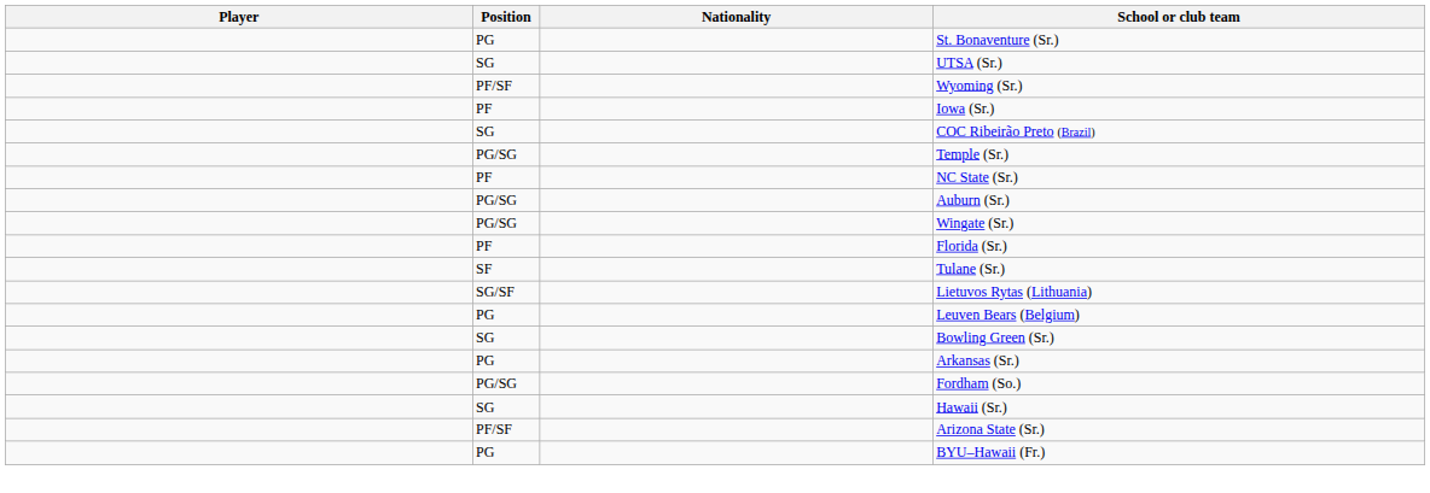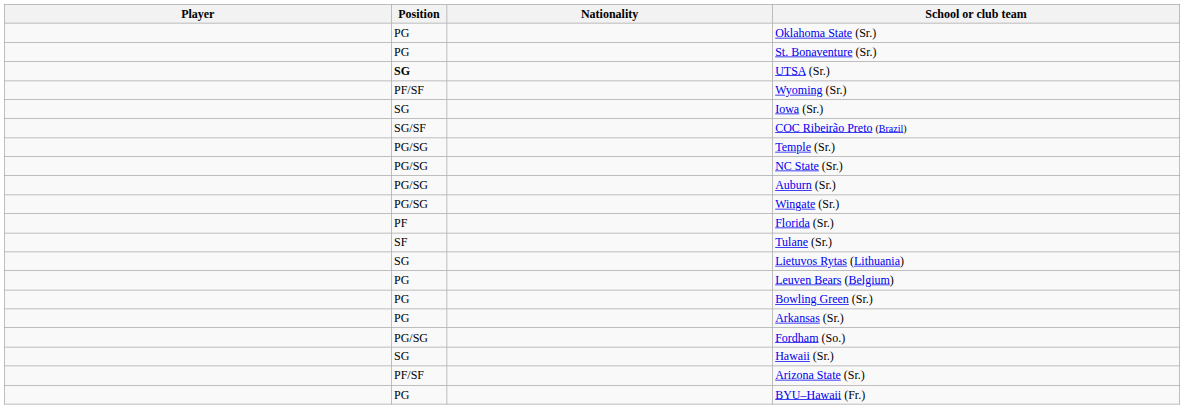+ row: PG | Oklahoma State (Sr.)
UTSA (Sr.) | Position: normal -> bold
Iowa (Sr.) | Position: PF -> SG
COC Ribeirão Preto (Brazil) | Position: SG -> SG/SF
NC State (Sr.) | Position: PF -> PG/SG
Lietuvos Rytas (Lithuania) | Position: SG/SF -> SG
Bowling Green (Sr.) | Position: SG -> PG
